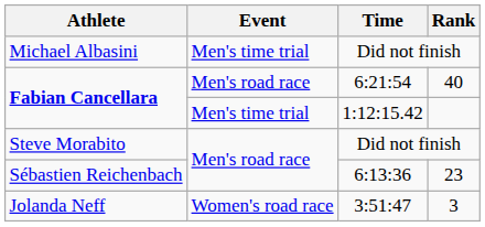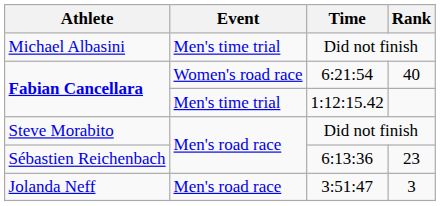Fabian Cancellara / 6:21:54 | Event: Men's road race -> Women's road race
Jolanda Neff | Event: Women's road race -> Men's road race
